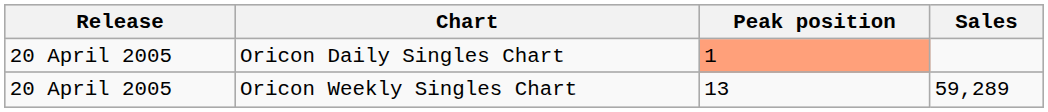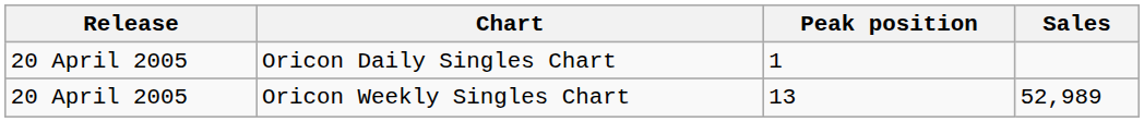Oricon Daily Singles Chart | Peak position: lightsalmon background -> no background
Oricon Weekly Singles Chart | Sales: 59,289 -> 52,989
